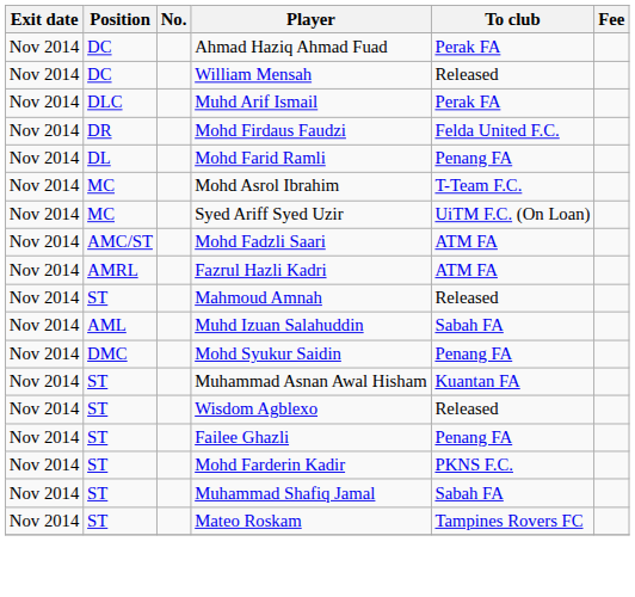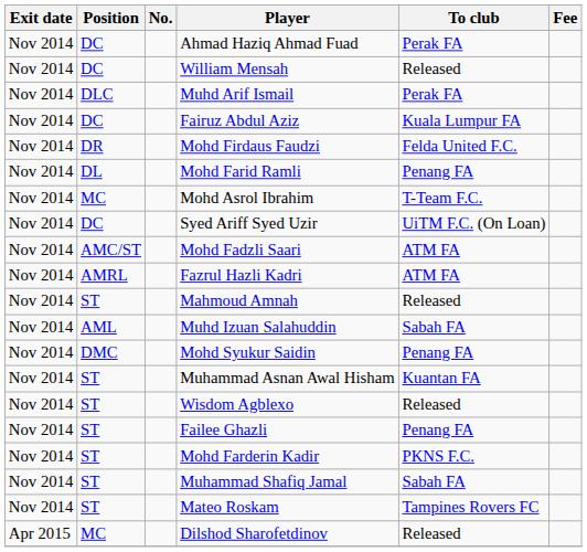+ row: Nov 2014 | DC | Fairuz Abdul Aziz | Kuala Lumpur FA
Syed Ariff Syed Uzir | Position: MC -> DC
+ row: Apr 2015 | MC | Dilshod Sharofetdinov | Released
